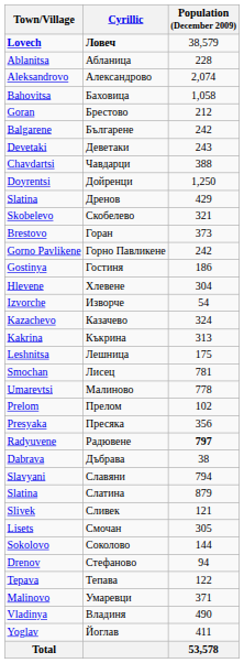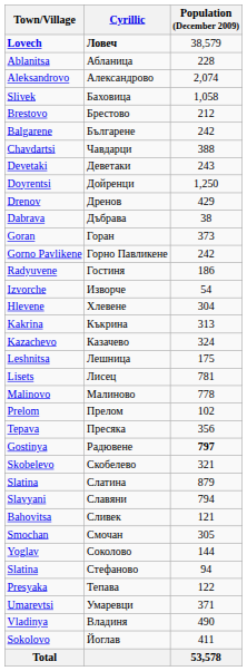Баховица | Town/Village: Bahovitsa -> Slivek
Брестово | Town/Village: Goran -> Brestovo
rows swapped: Чавдарци <-> Деветаки
Дренов | Town/Village: Slatina -> Drenov
rows swapped: Дъбрава <-> Скобелево
Горан | Town/Village: Brestovo -> Goran
Гостиня | Town/Village: Gostinya -> Radyuvene
rows swapped: Хлевене <-> Изворче
rows swapped: Казачево <-> Къкрина
Лисец | Town/Village: Smochan -> Lisets
Малиново | Town/Village: Umarevtsi -> Malinovo
Пресяка | Town/Village: Presyaka -> Tepava
Радювене | Town/Village: Radyuvene -> Gostinya
rows swapped: Славяни <-> Слатина
Сливек | Town/Village: Slivek -> Bahovitsa
Смочан | Town/Village: Lisets -> Smochan
Соколово | Town/Village: Sokolovo -> Yoglav
Стефаново | Town/Village: Drenov -> Slatina
Тепава | Town/Village: Tepava -> Presyaka
Умаревци | Town/Village: Malinovo -> Umarevtsi
Йоглав | Town/Village: Yoglav -> Sokolovo
